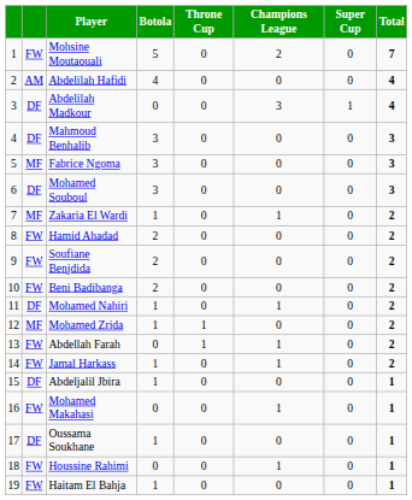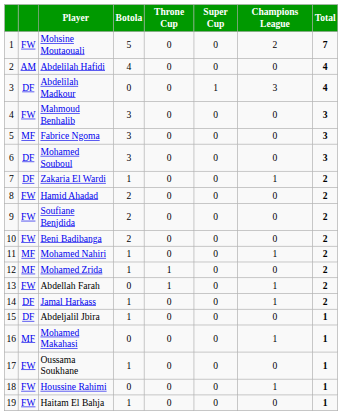columns swapped: Champions League <-> Super Cup
Mahmoud Benhalib | column 2: DF -> FW
Zakaria El Wardi | column 2: MF -> DF
Mohamed Nahiri | column 2: DF -> MF
Jamal Harkass | column 2: FW -> DF
Mohamed Makahasi | column 2: FW -> MF
Oussama Soukhane | column 2: DF -> FW
